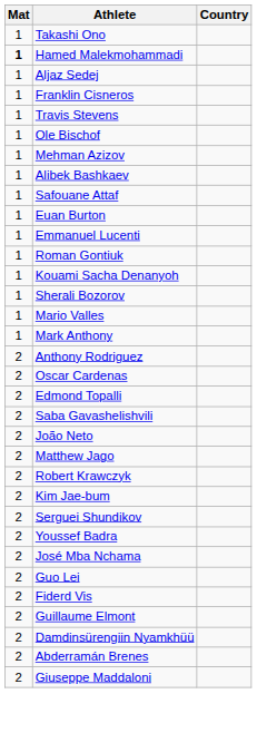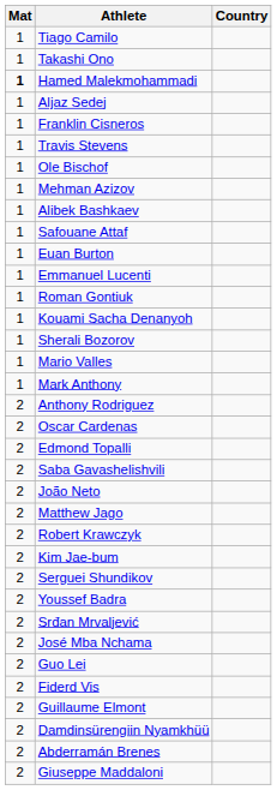+ row: 1 | Tiago Camilo
+ row: 2 | Srđan Mrvaljević
